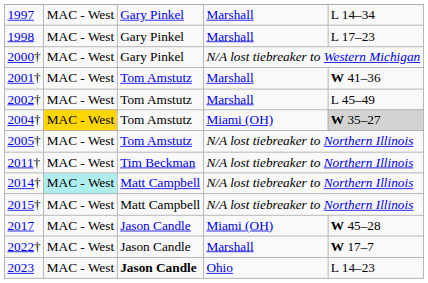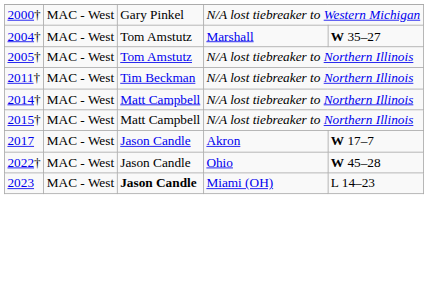- row: 1997 | MAC - West | Gary Pinkel | Marshall | L 14–34
- row: 1998 | MAC - West | Gary Pinkel | Marshall | L 17–23
- row: 2001† | MAC - West | Tom Amstutz | Marshall | W 41–36
- row: 2002† | MAC - West | Tom Amstutz | Marshall | L 45–49
2004† | column 2: gold background -> no background
2004† | column 4: Miami (OH) -> Marshall
2004† | column 5: lightgrey background -> no background
2014† | column 2: paleturquoise background -> no background
2017 | column 4: Miami (OH) -> Akron
2017 | column 5: W 45–28 -> W 17–7
2022† | column 4: Marshall -> Ohio
2022† | column 5: W 17–7 -> W 45–28
2023 | column 4: Ohio -> Miami (OH)
